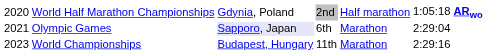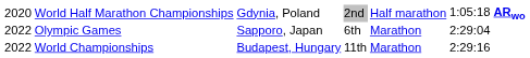Olympic Games | column 1: 2021 -> 2022
Olympic Games | column 3: lavender background -> no background
World Championships | column 1: 2023 -> 2022
